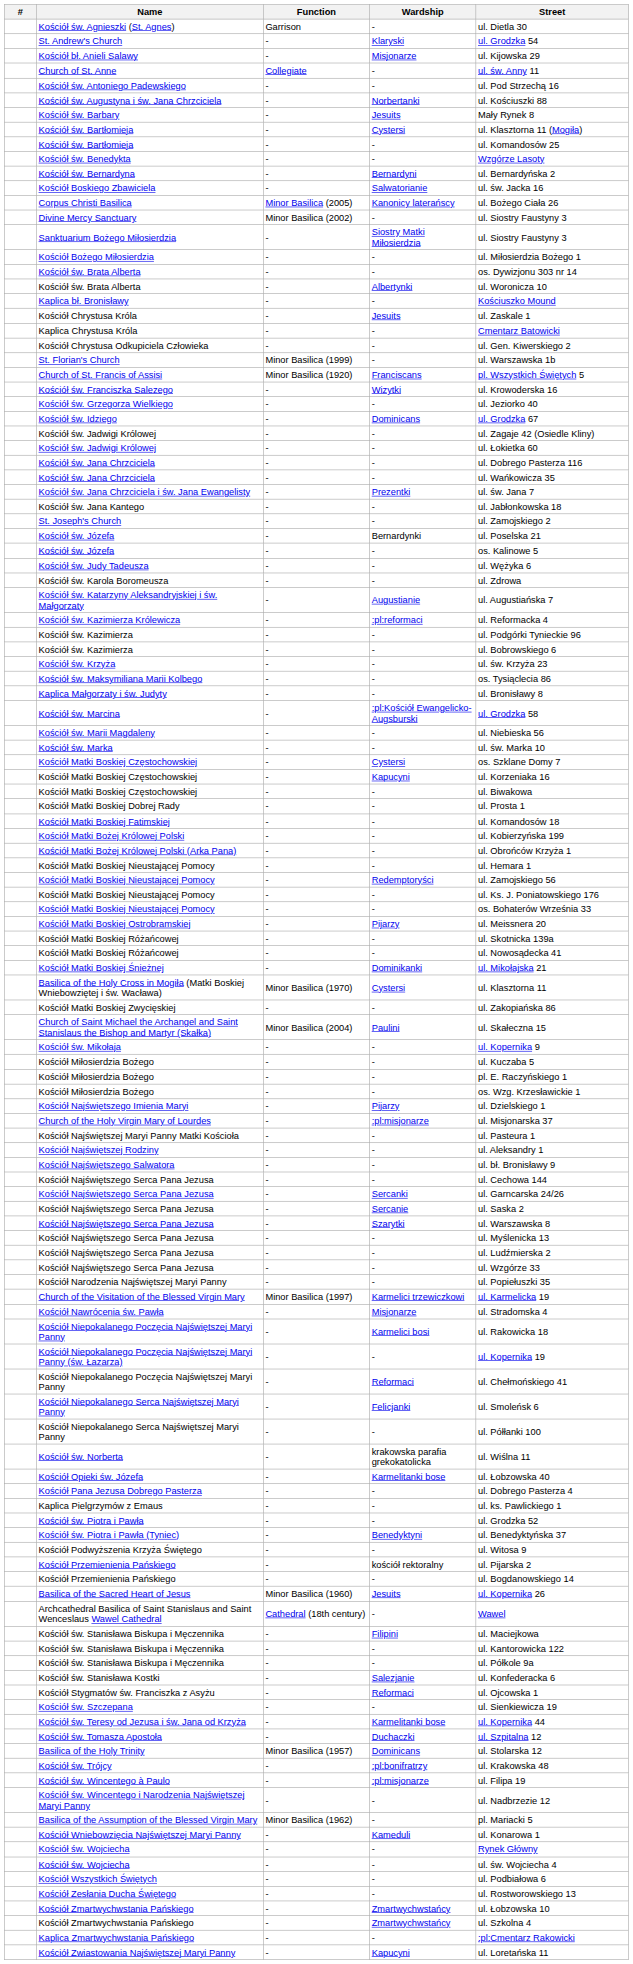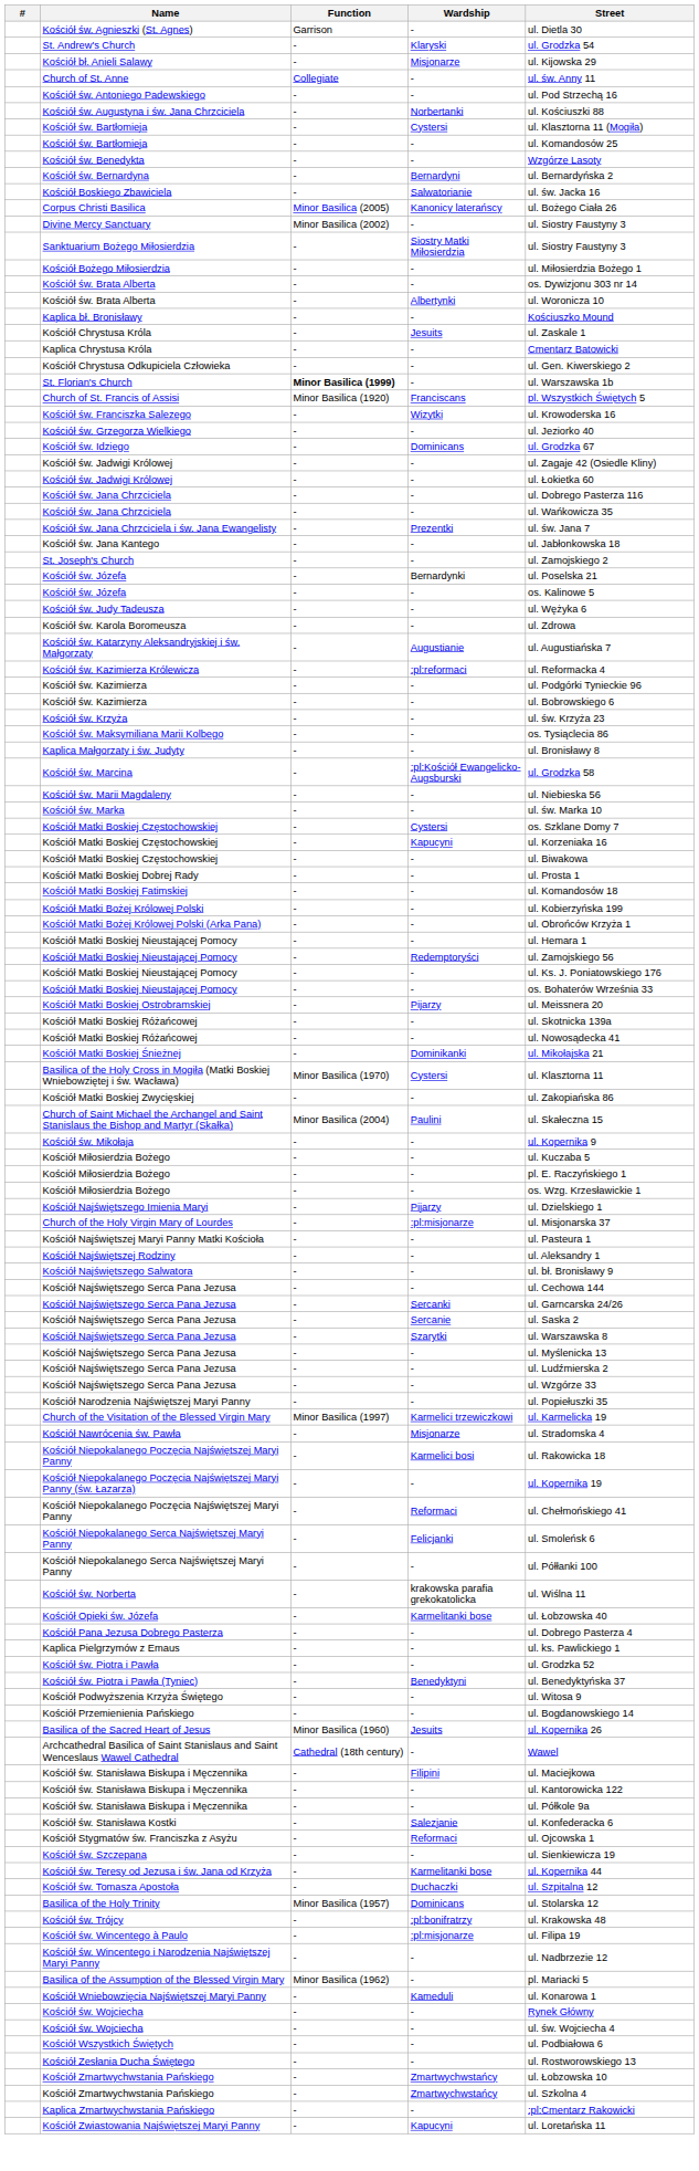- row: Kościół św. Barbary | - | Jesuits | Mały Rynek 8
St. Florian's Church | Function: normal -> bold
- row: Kościół Przemienienia Pańskiego | - | kościół rektoralny | ul. Pijarska 2
